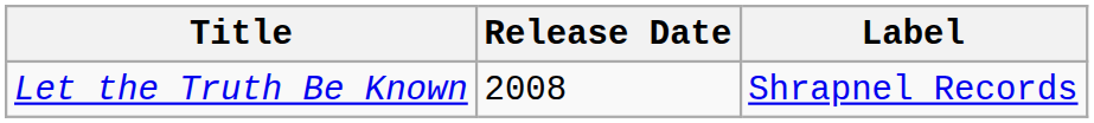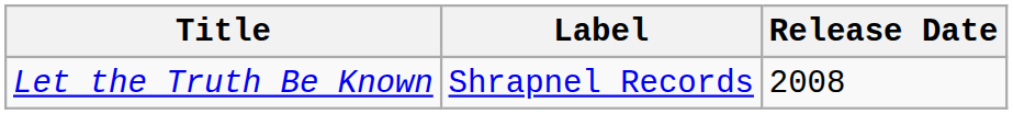columns swapped: Release Date <-> Label
